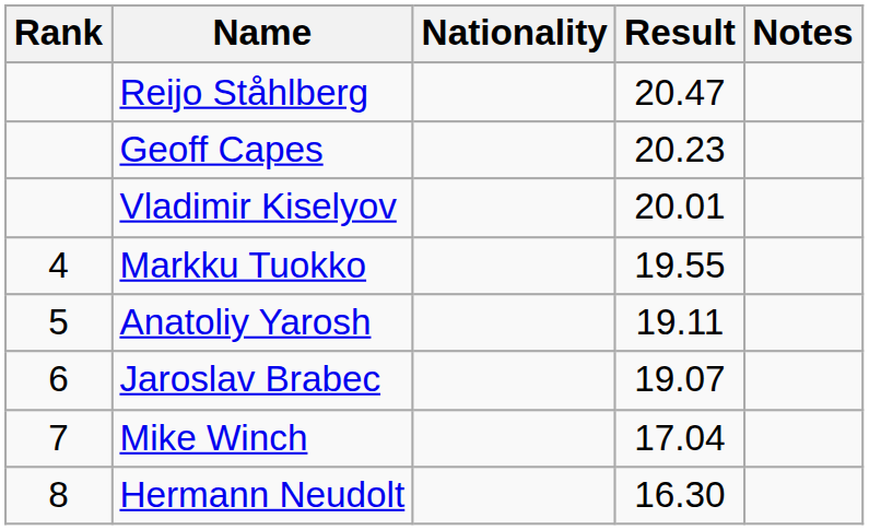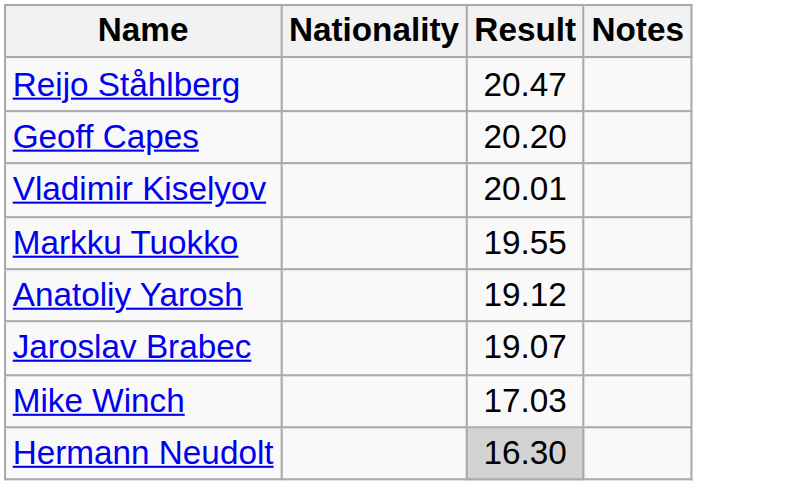- column: Rank | 4 | 5 | 6 | 7 | 8
Geoff Capes | Result: 20.23 -> 20.20
Anatoliy Yarosh | Result: 19.11 -> 19.12
Mike Winch | Result: 17.04 -> 17.03
Hermann Neudolt | Result: no background -> lightgrey background
